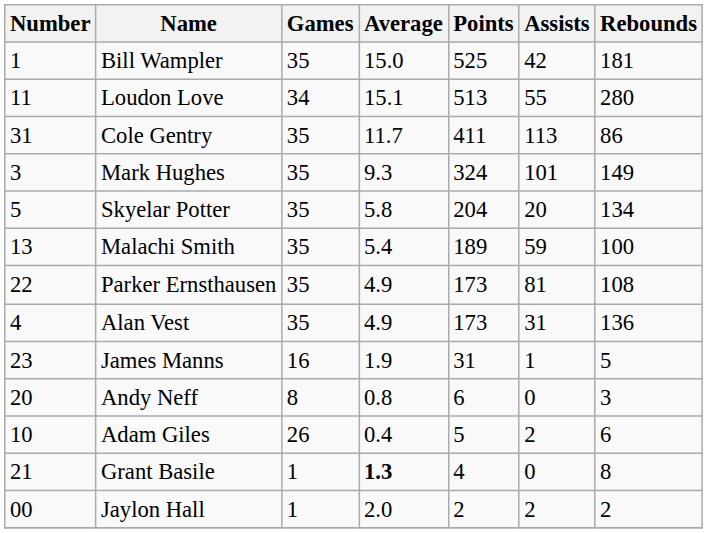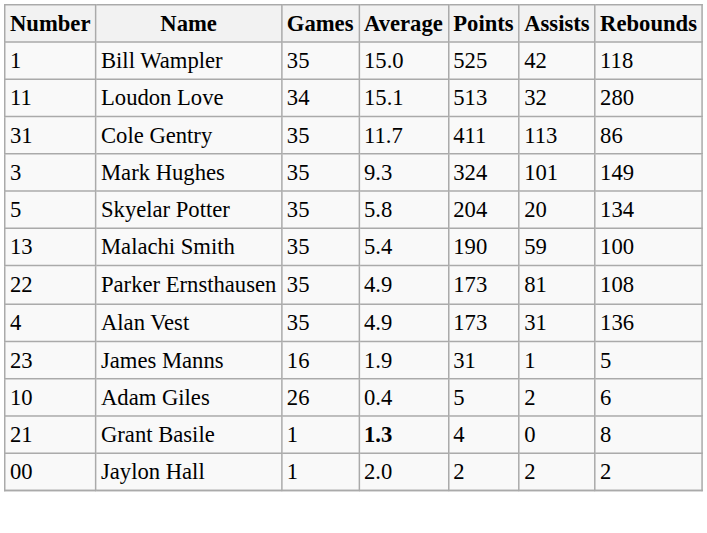Bill Wampler | Rebounds: 181 -> 118
Loudon Love | Assists: 55 -> 32
Malachi Smith | Points: 189 -> 190
- row: 20 | Andy Neff | 8 | 0.8 | 6 | 0 | 3
